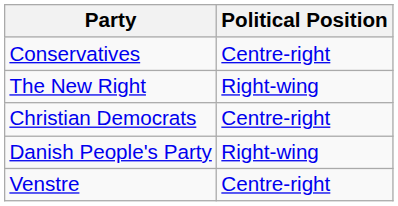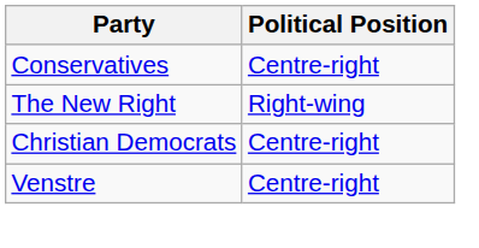- row: Danish People's Party | Right-wing
